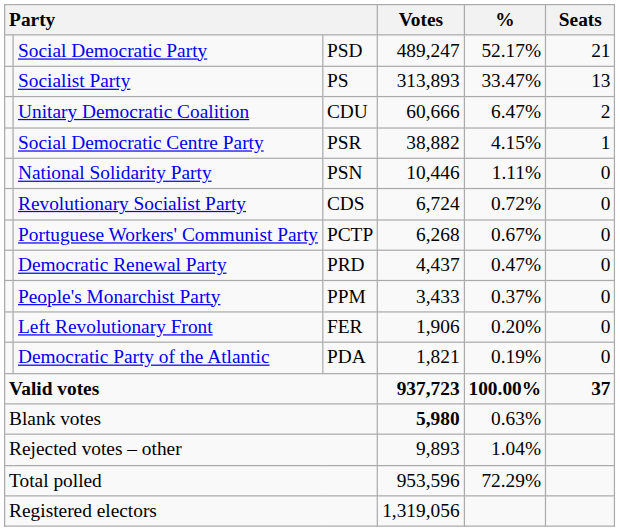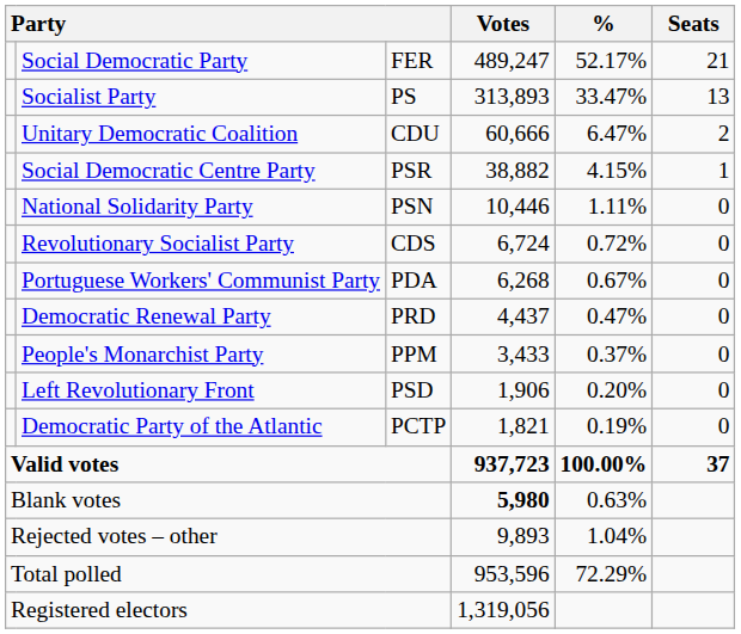Social Democratic Party | column 3: PSD -> FER
Portuguese Workers' Communist Party | column 3: PCTP -> PDA
Left Revolutionary Front | column 3: FER -> PSD
Democratic Party of the Atlantic | column 3: PDA -> PCTP
